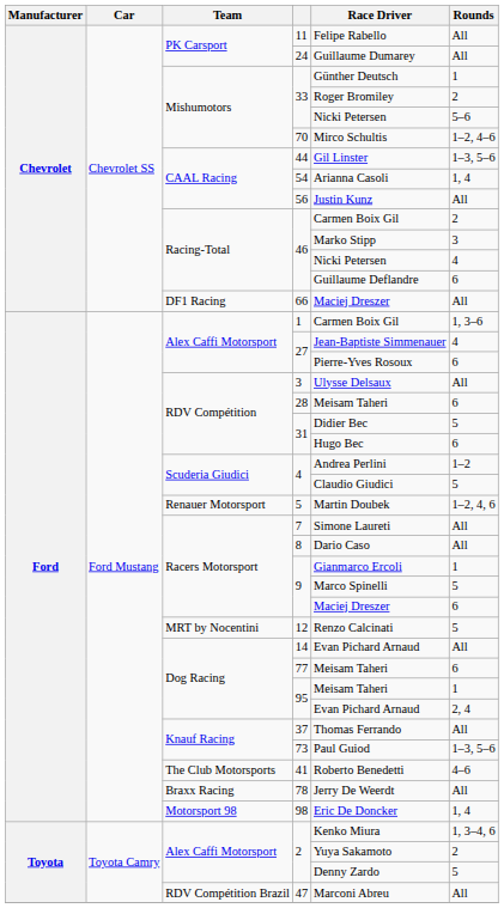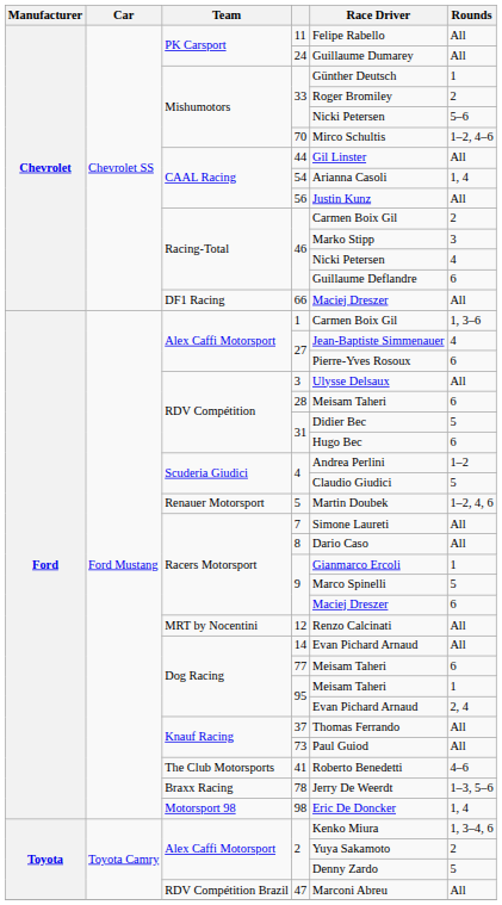44 | Rounds: 1–3, 5–6 -> All
12 | Rounds: 5 -> All
73 | Rounds: 1–3, 5–6 -> All
78 | Rounds: All -> 1–3, 5–6
